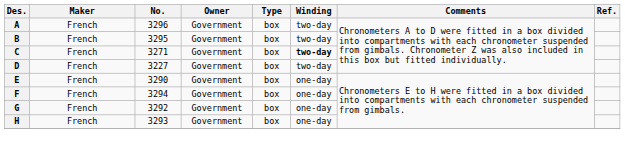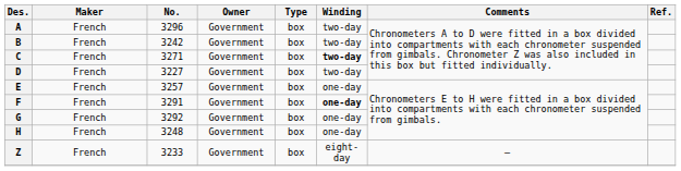B | No.: 3295 -> 3242
E | No.: 3290 -> 3257
F | No.: 3294 -> 3291
F | Winding: normal -> bold
H | No.: 3293 -> 3248
+ row: Z | French | 3233 | Government | box | eight-day | –
